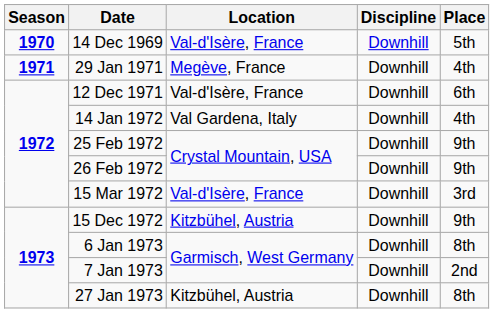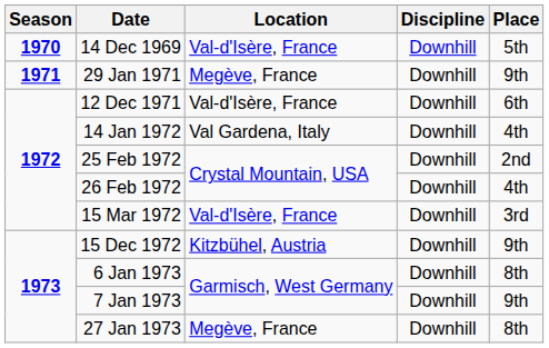29 Jan 1971 | Place: 4th -> 9th
25 Feb 1972 | Place: 9th -> 2nd
26 Feb 1972 | Place: 9th -> 4th
7 Jan 1973 | Place: 2nd -> 9th
27 Jan 1973 | Location: Kitzbühel, Austria -> Megève, France
